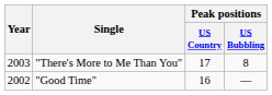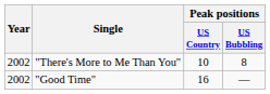"There's More to Me Than You" | Year: 2003 -> 2002
"There's More to Me Than You" | Peak positions / US Country: 17 -> 10
